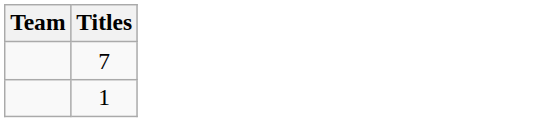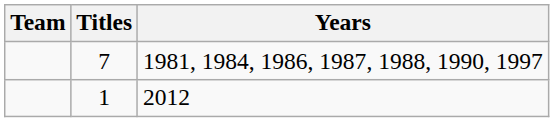+ column: Years | 1981, 1984, 1986, 1987, 1988, 1990, 1997 | 2012
